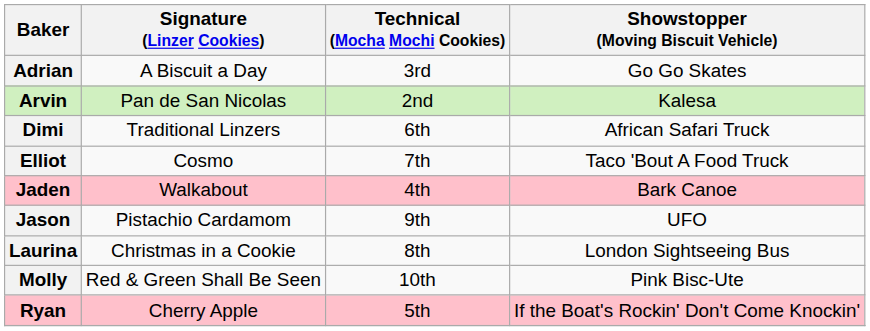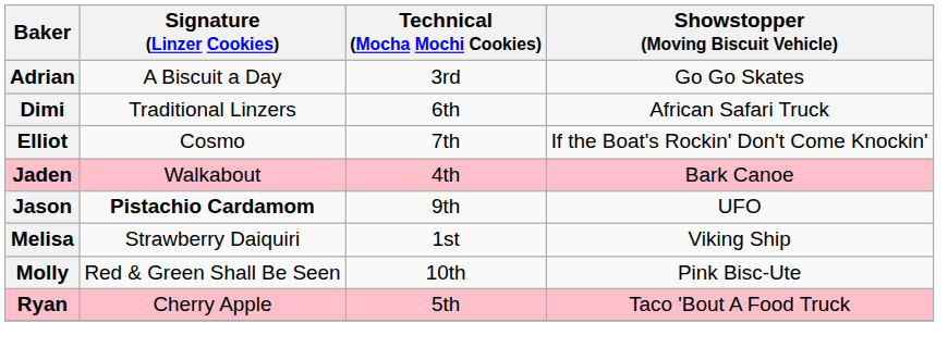- row: Arvin | Pan de San Nicolas | 2nd | Kalesa
Elliot | Showstopper (Moving Biscuit Vehicle): Taco 'Bout A Food Truck -> If the Boat's Rockin' Don't Come Knockin'
Jason | Signature (Linzer Cookies): normal -> bold
- row: Laurina | Christmas in a Cookie | 8th | London Sightseeing Bus
+ row: Melisa | Strawberry Daiquiri | 1st | Viking Ship
Ryan | Showstopper (Moving Biscuit Vehicle): If the Boat's Rockin' Don't Come Knockin' -> Taco 'Bout A Food Truck
